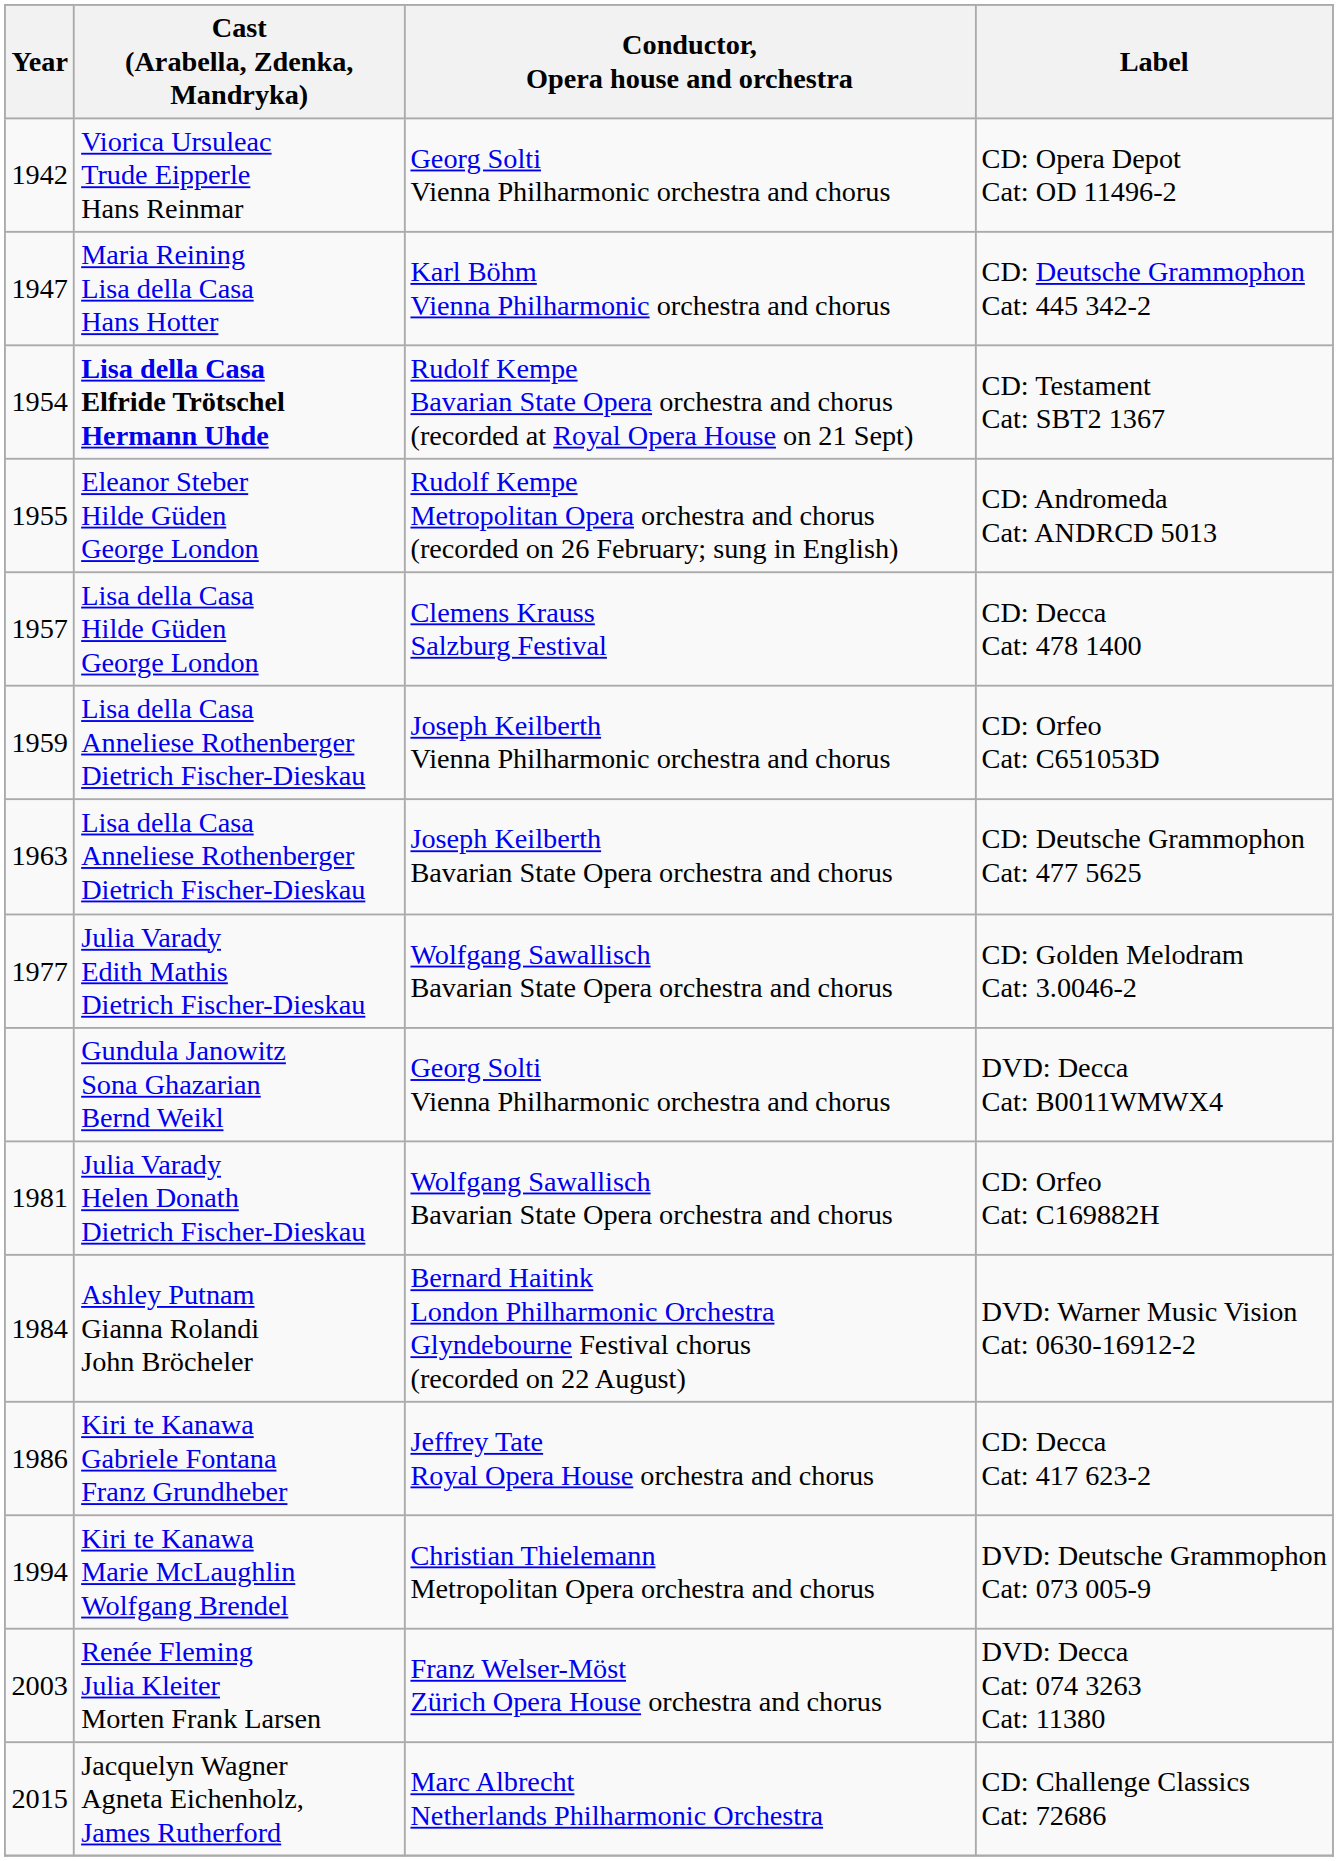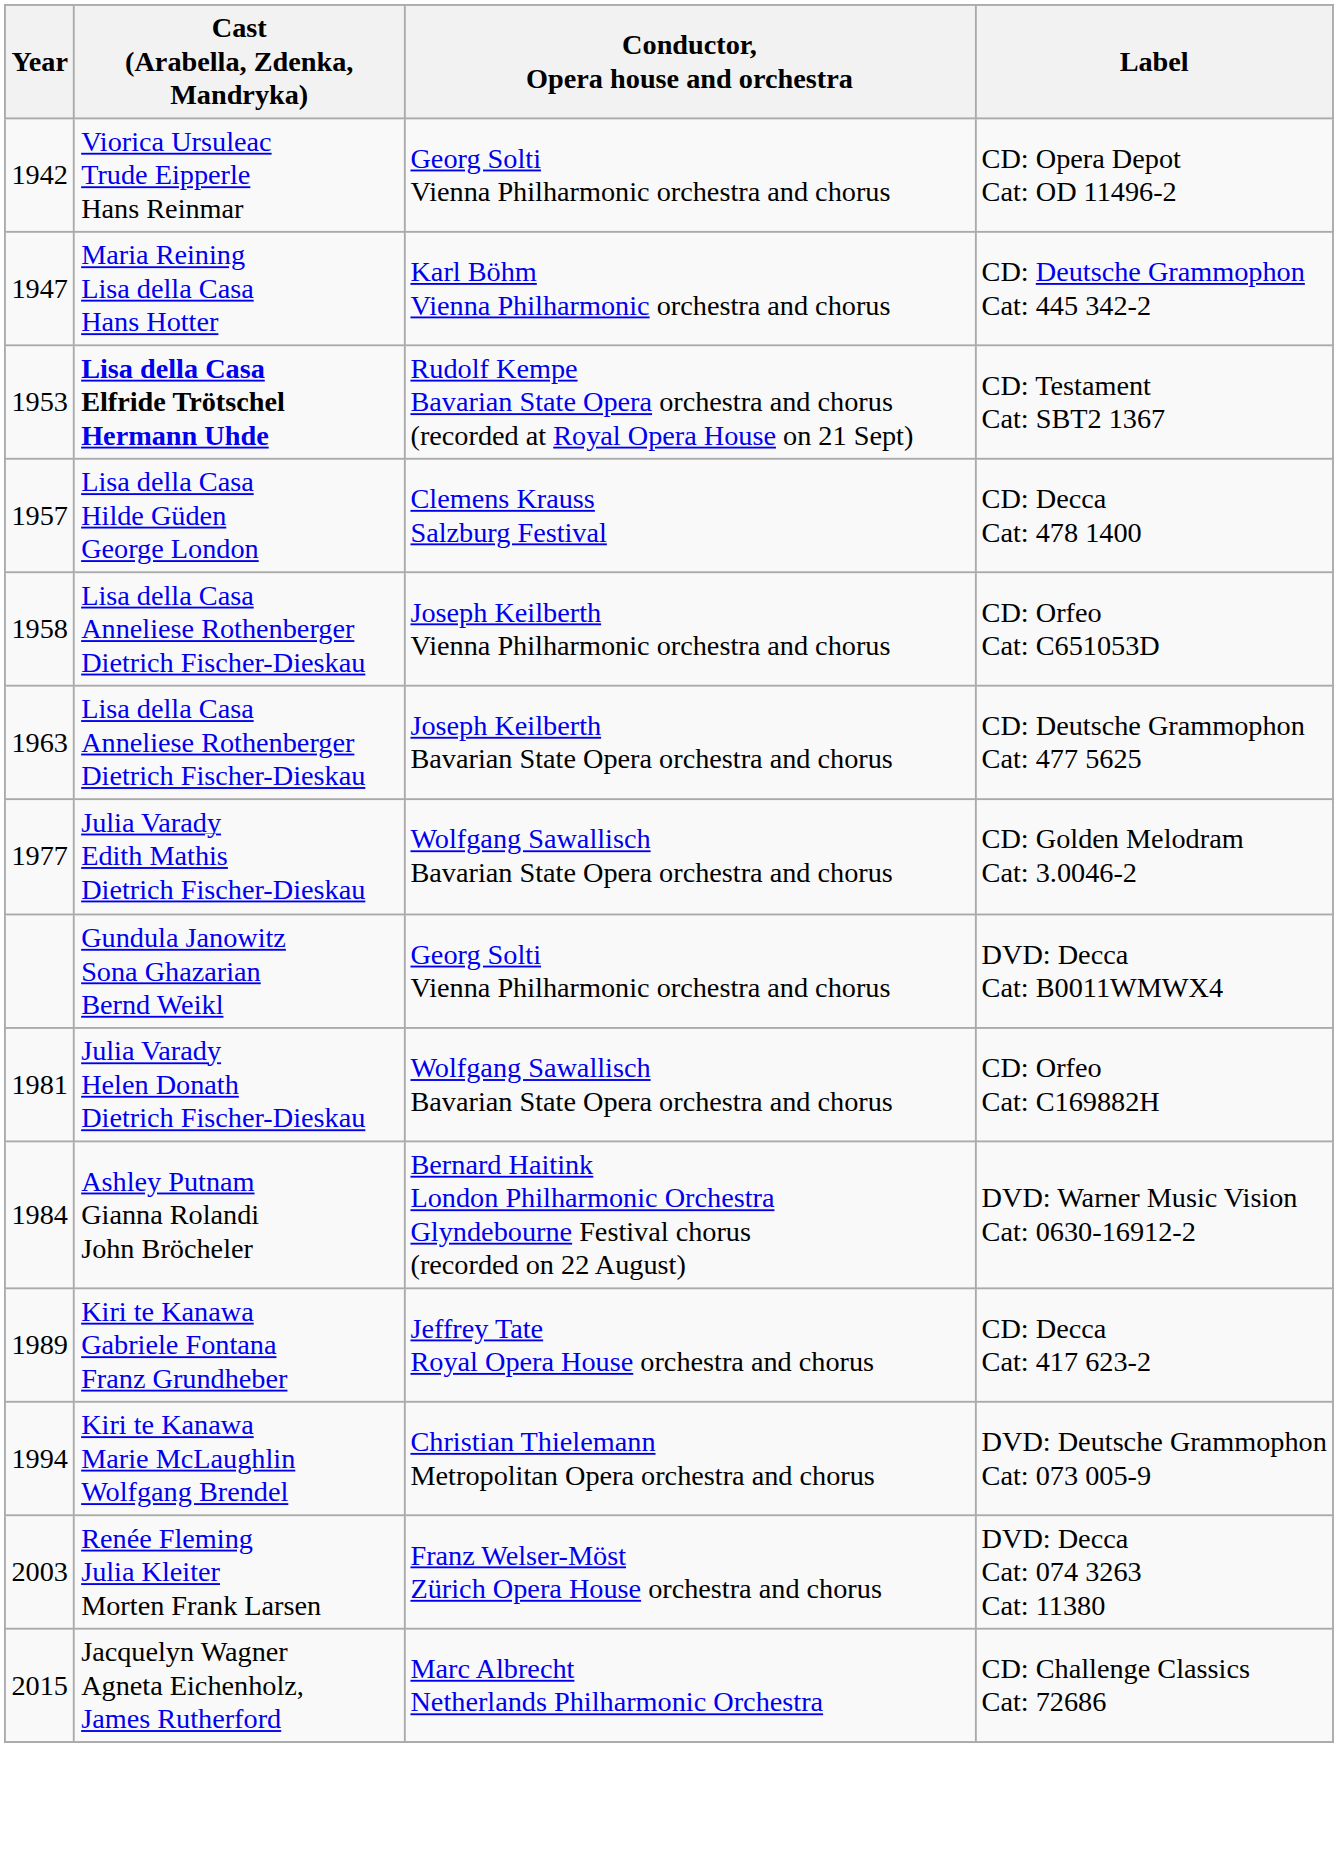CD: Testament Cat: SBT2 1367 | Year: 1954 -> 1953
- row: 1955 | Eleanor Steber Hilde Güden George London | Rudolf Kempe Metropolitan Opera orchestra and chorus (recorded on 26 February; sung in English) | CD: Andromeda Cat: ANDRCD 5013
CD: Orfeo Cat: C651053D | Year: 1959 -> 1958
CD: Decca Cat: 417 623-2 | Year: 1986 -> 1989
